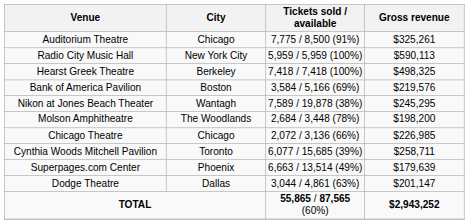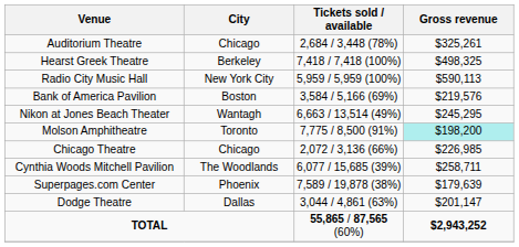Auditorium Theatre | Tickets sold / available: 7,775 / 8,500 (91%) -> 2,684 / 3,448 (78%)
rows swapped: Radio City Music Hall <-> Hearst Greek Theatre
Nikon at Jones Beach Theater | Tickets sold / available: 7,589 / 19,878 (38%) -> 6,663 / 13,514 (49%)
Molson Amphitheatre | City: The Woodlands -> Toronto
Molson Amphitheatre | Tickets sold / available: 2,684 / 3,448 (78%) -> 7,775 / 8,500 (91%)
Molson Amphitheatre | Gross revenue: no background -> paleturquoise background
Cynthia Woods Mitchell Pavilion | City: Toronto -> The Woodlands
Superpages.com Center | Tickets sold / available: 6,663 / 13,514 (49%) -> 7,589 / 19,878 (38%)
